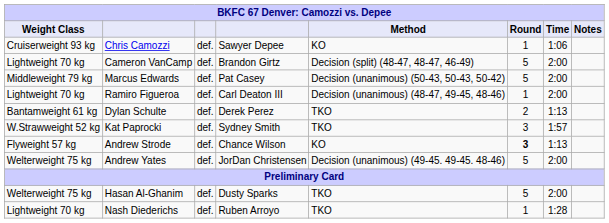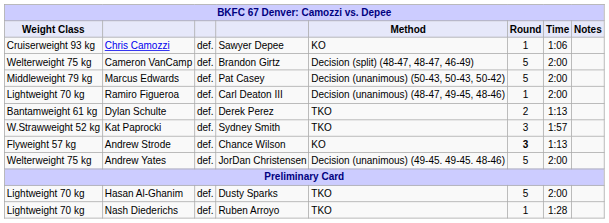Cameron VanCamp | Weight Class: Lightweight 70 kg -> Welterweight 75 kg
Hasan Al-Ghanim | Weight Class: Welterweight 75 kg -> Lightweight 70 kg
